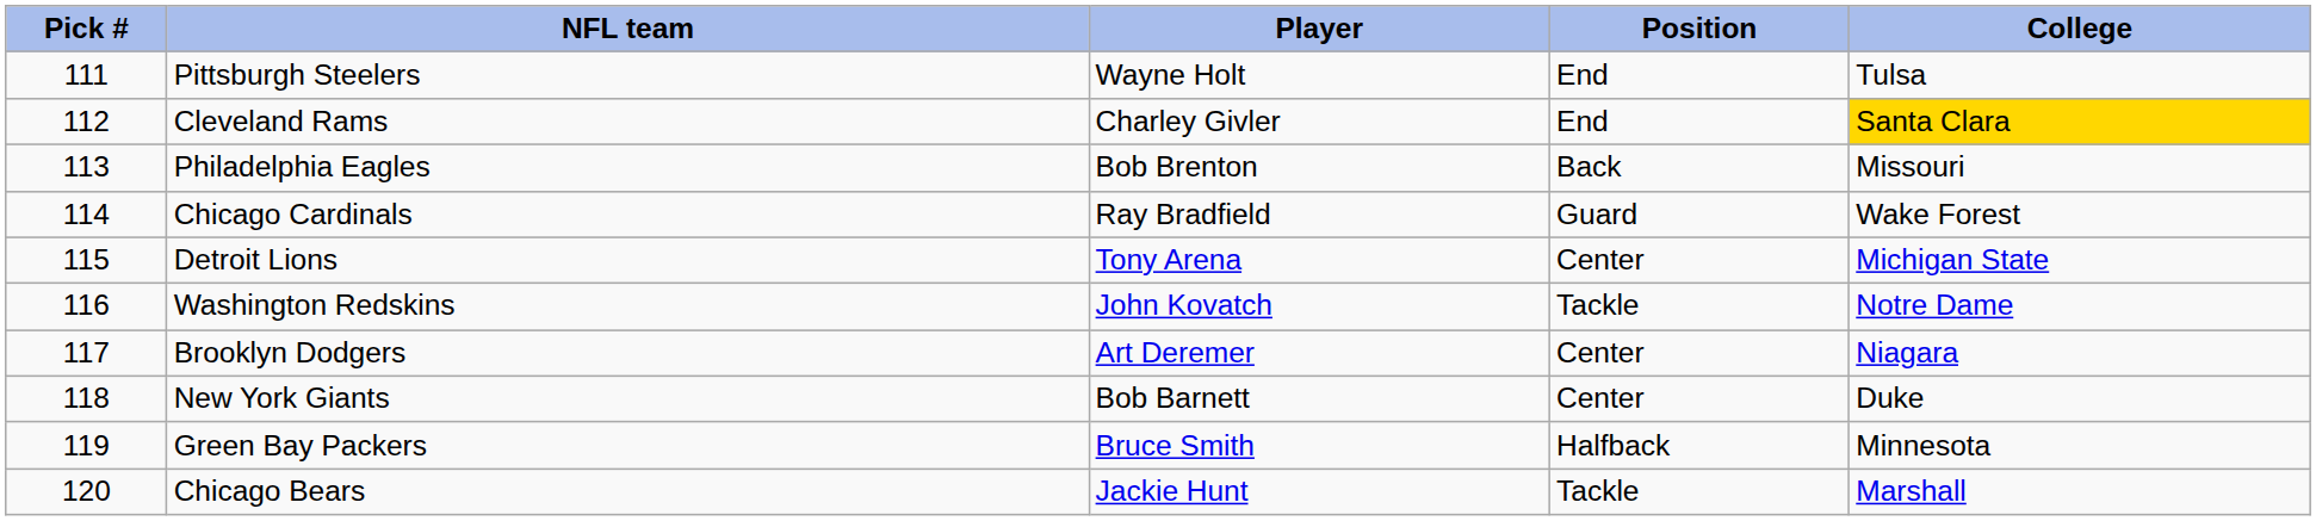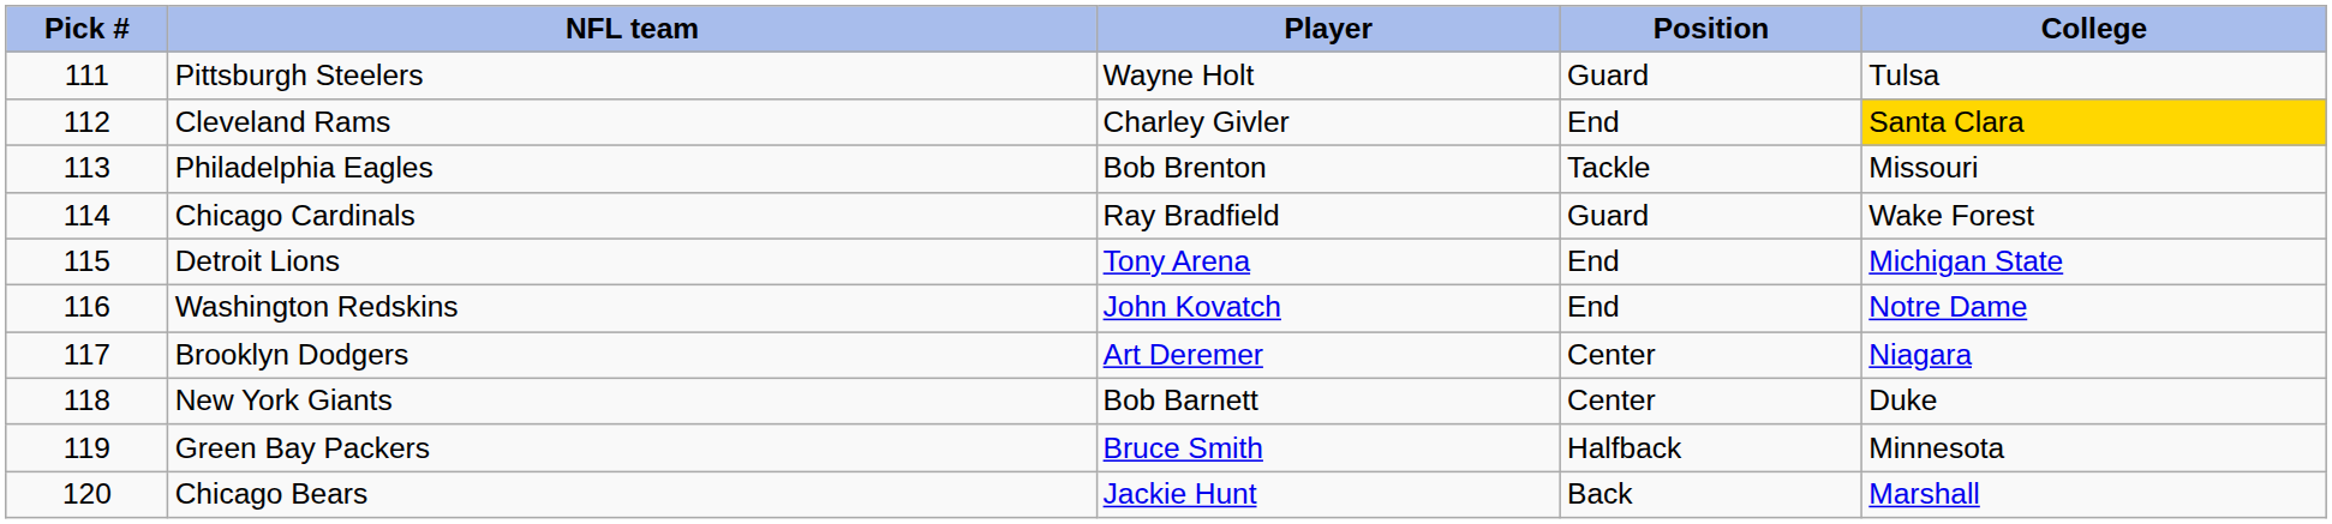Pittsburgh Steelers | Position: End -> Guard
Philadelphia Eagles | Position: Back -> Tackle
Detroit Lions | Position: Center -> End
Washington Redskins | Position: Tackle -> End
Chicago Bears | Position: Tackle -> Back
